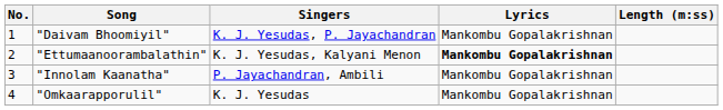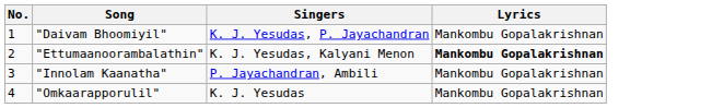- column: Length (m:ss)
